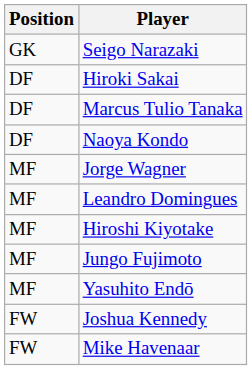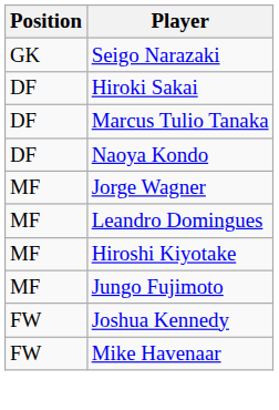- row: MF | Yasuhito Endō
